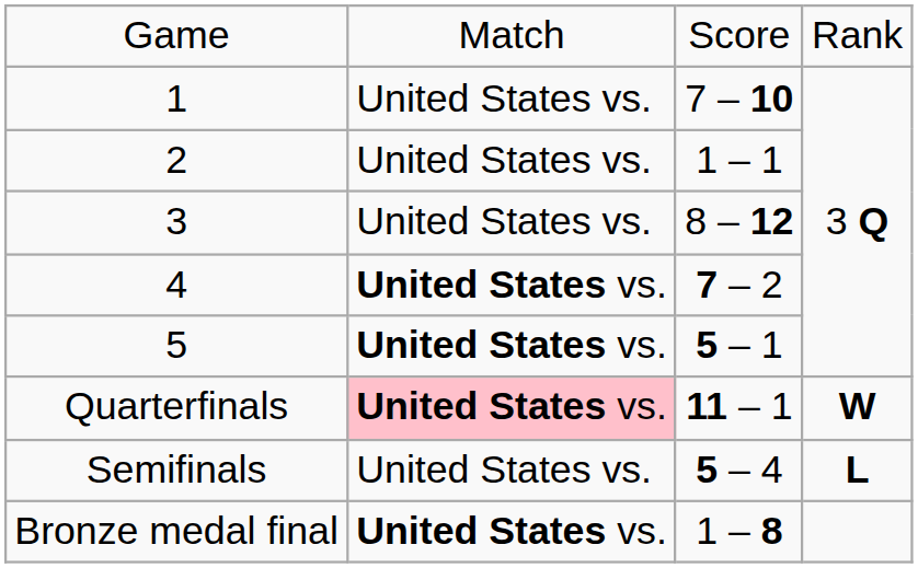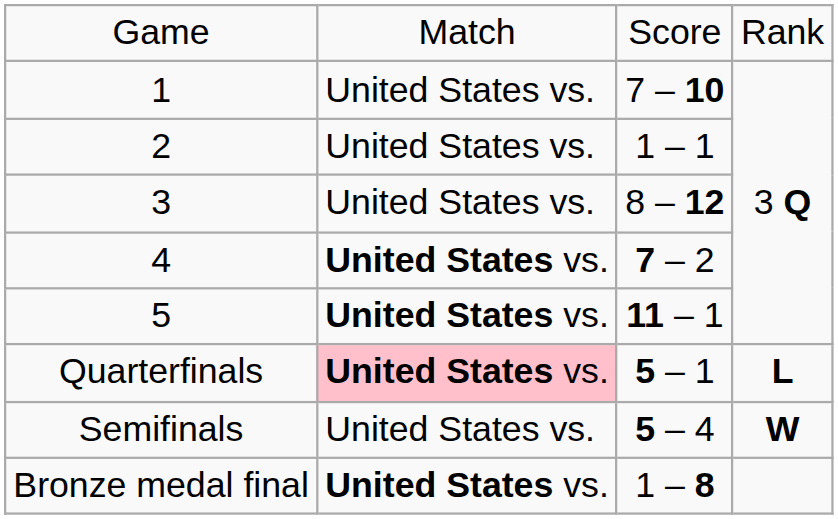5 | column 3: 5 – 1 -> 11 – 1
Quarterfinals | column 3: 11 – 1 -> 5 – 1
Quarterfinals | column 4: W -> L
Semifinals | column 4: L -> W
